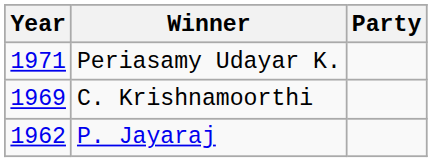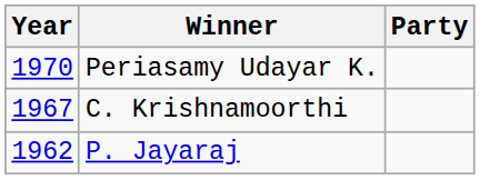Periasamy Udayar K. | Year: 1971 -> 1970
C. Krishnamoorthi | Year: 1969 -> 1967
